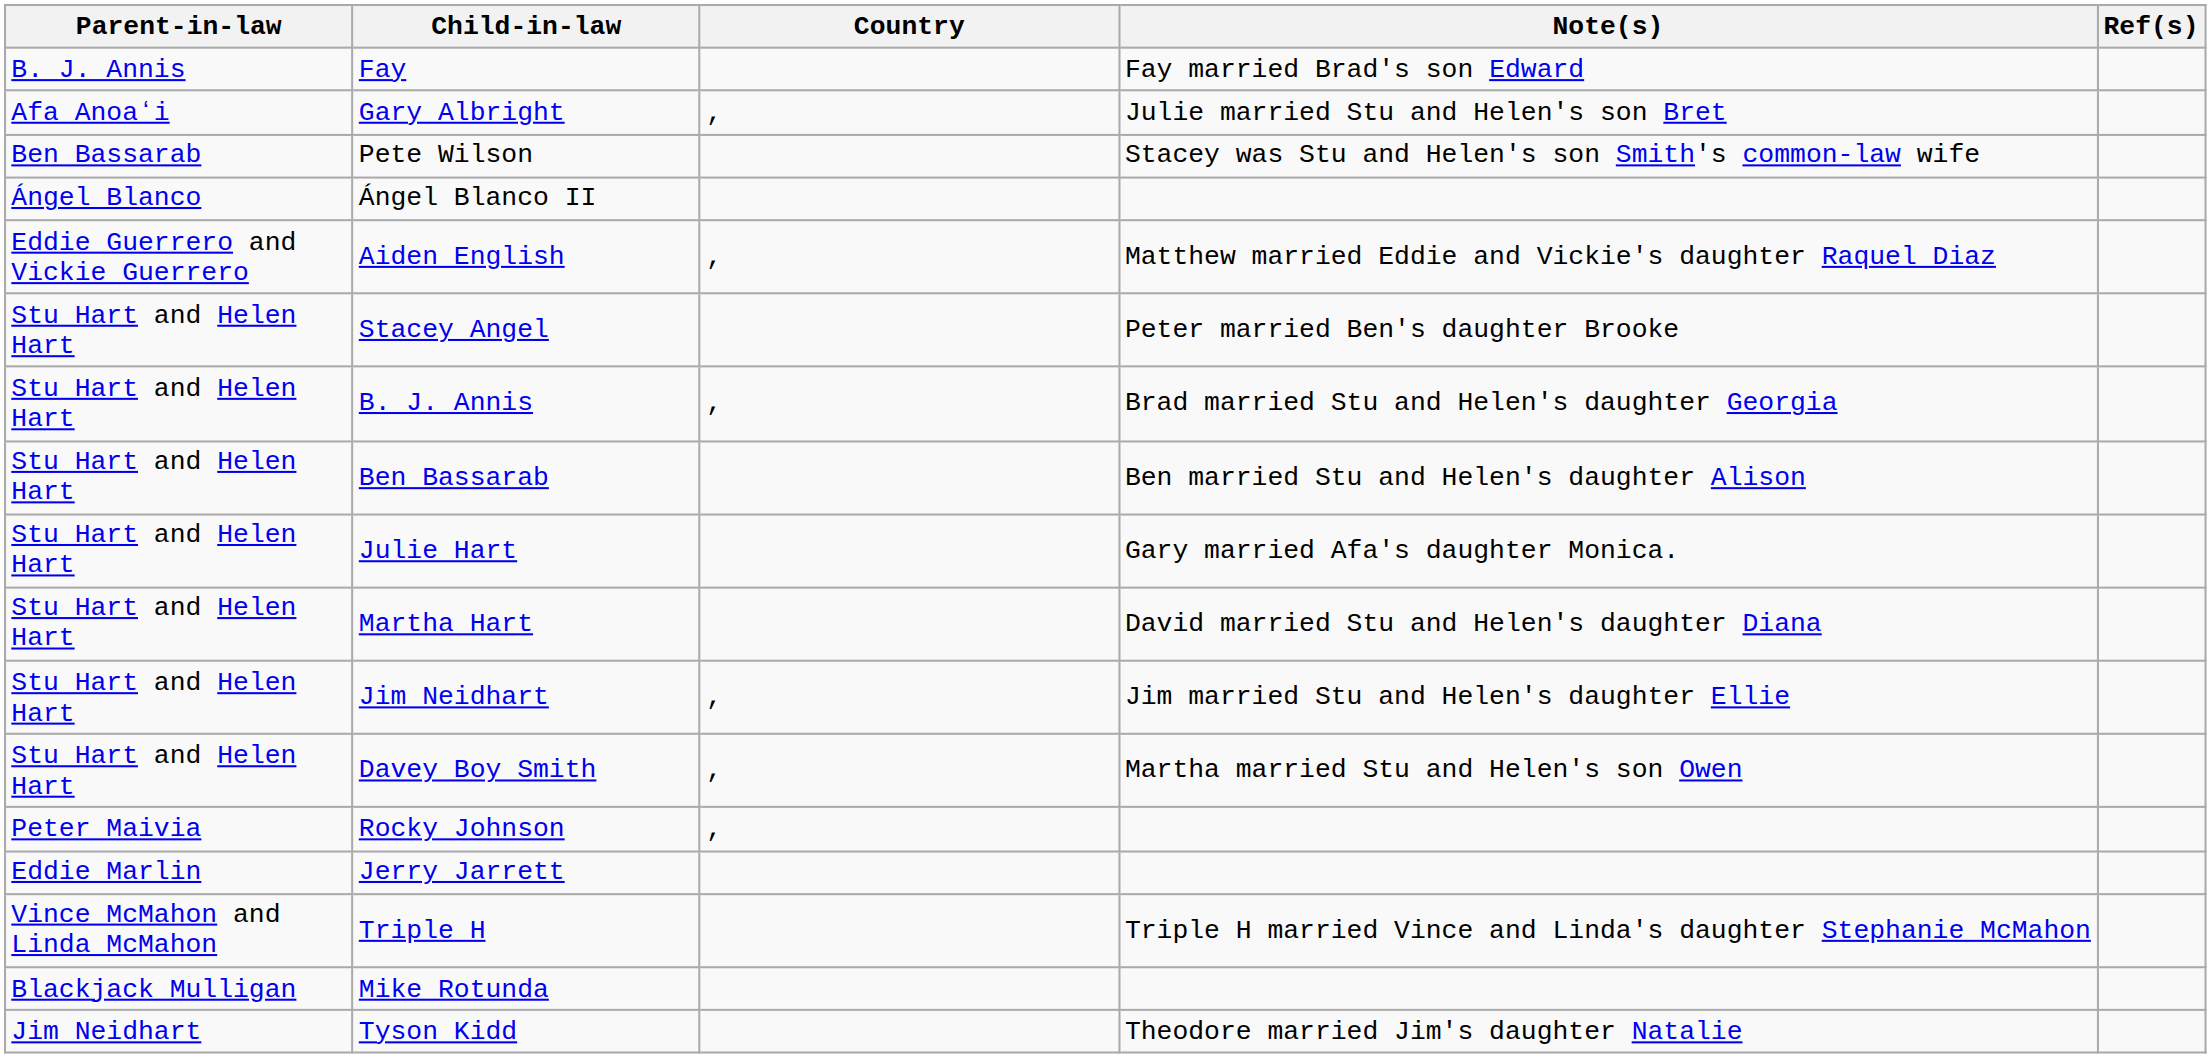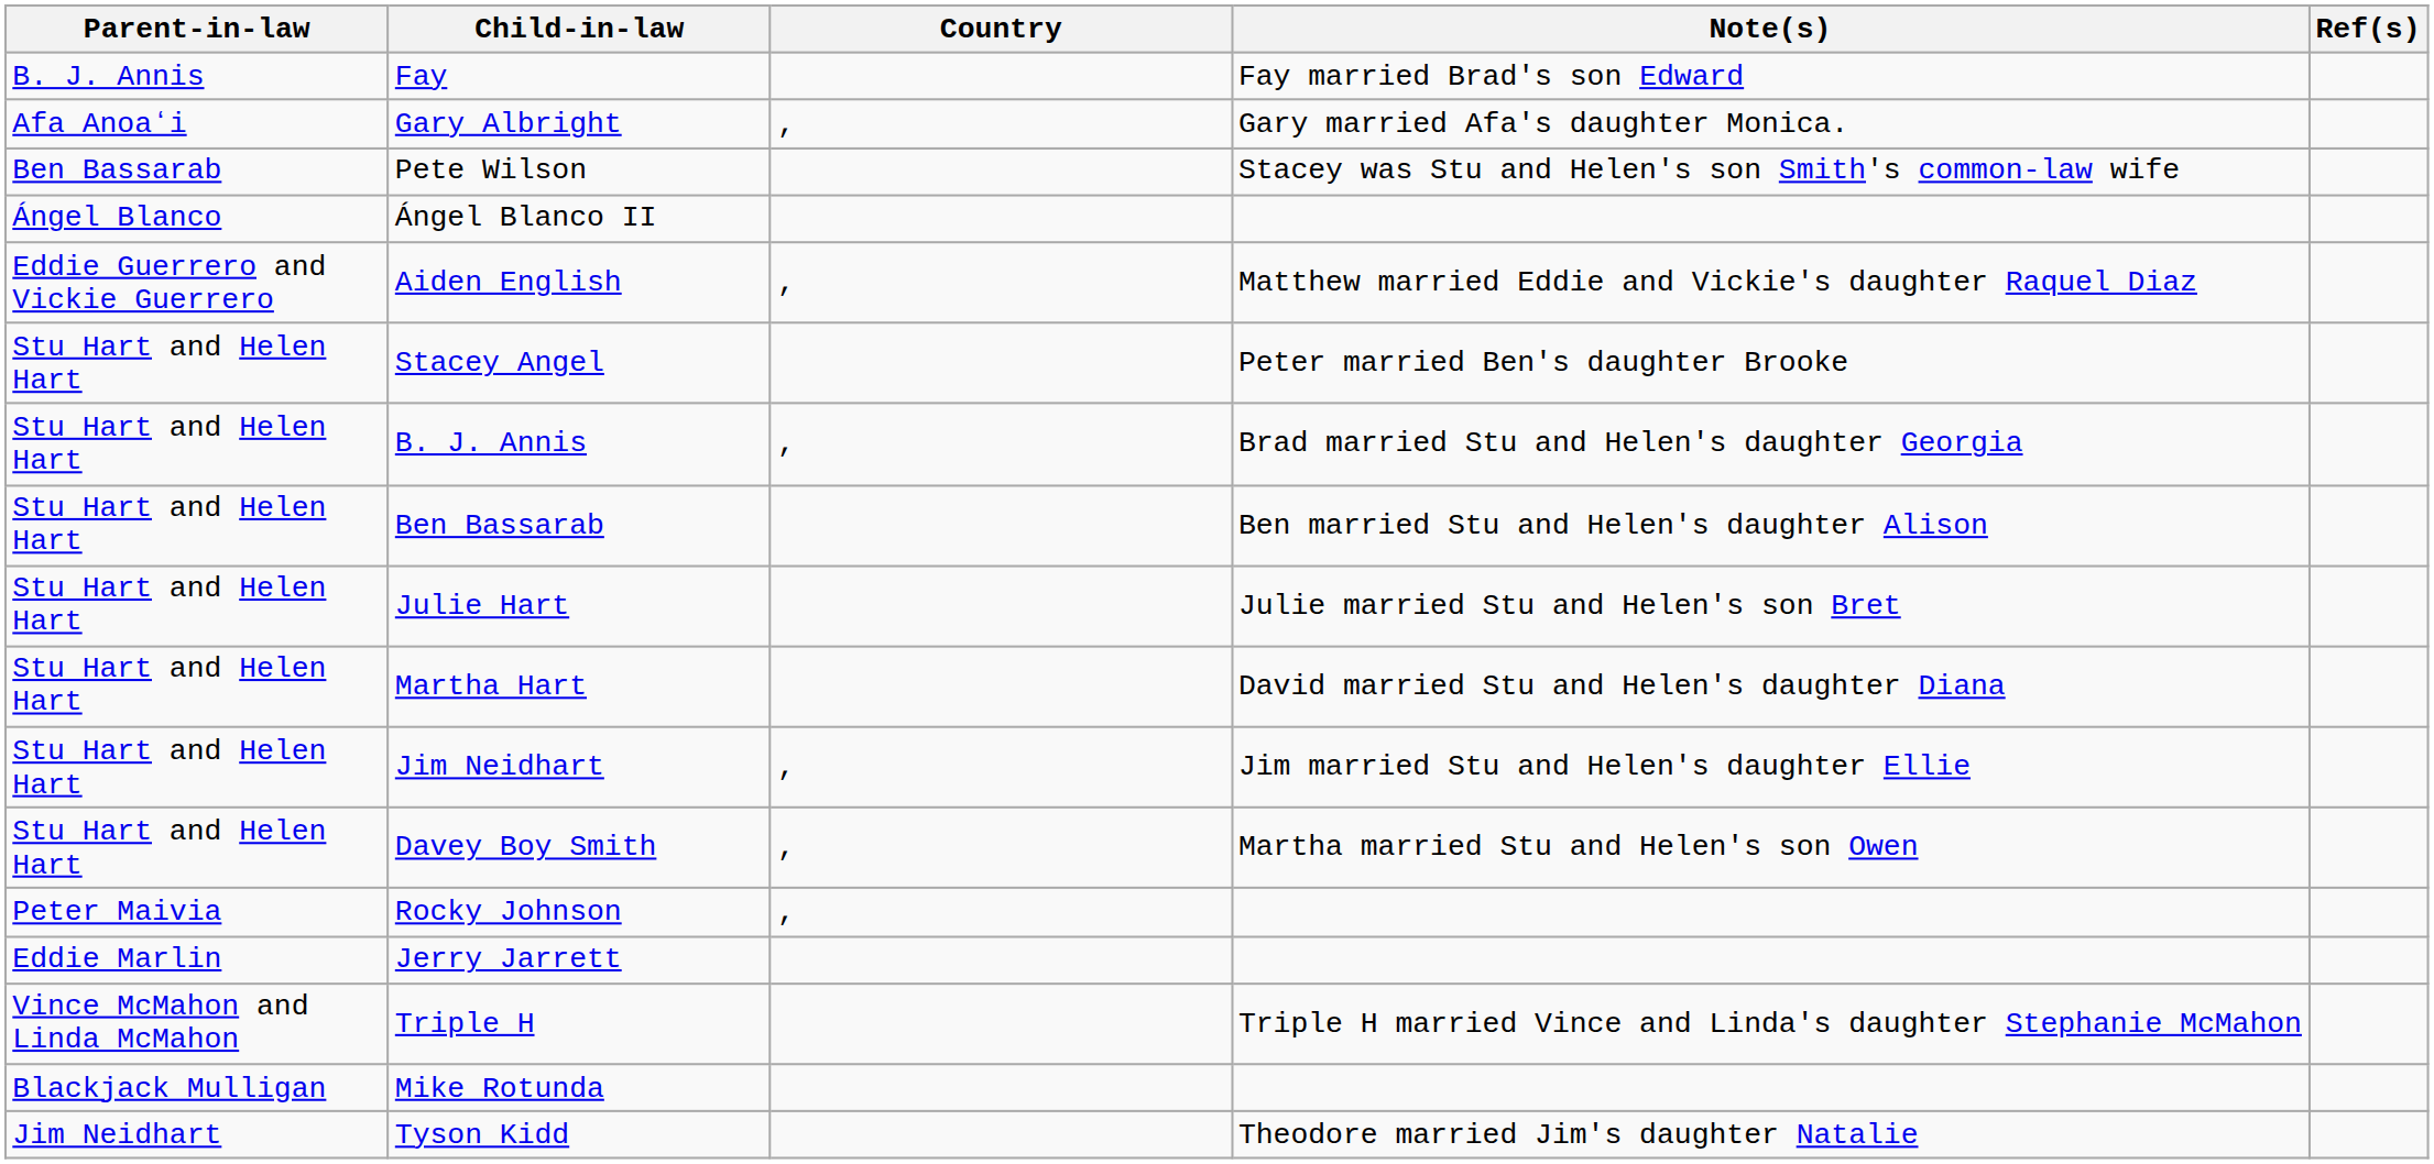Gary Albright | Note(s): Julie married Stu and Helen's son Bret -> Gary married Afa's daughter Monica.
Julie Hart | Note(s): Gary married Afa's daughter Monica. -> Julie married Stu and Helen's son Bret
